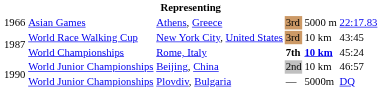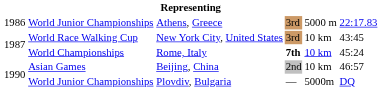Athens, Greece | column 1: 1966 -> 1986
Athens, Greece | column 2: Asian Games -> World Junior Championships
Rome, Italy | column 5: bold -> normal
Beijing, China | column 2: World Junior Championships -> Asian Games
